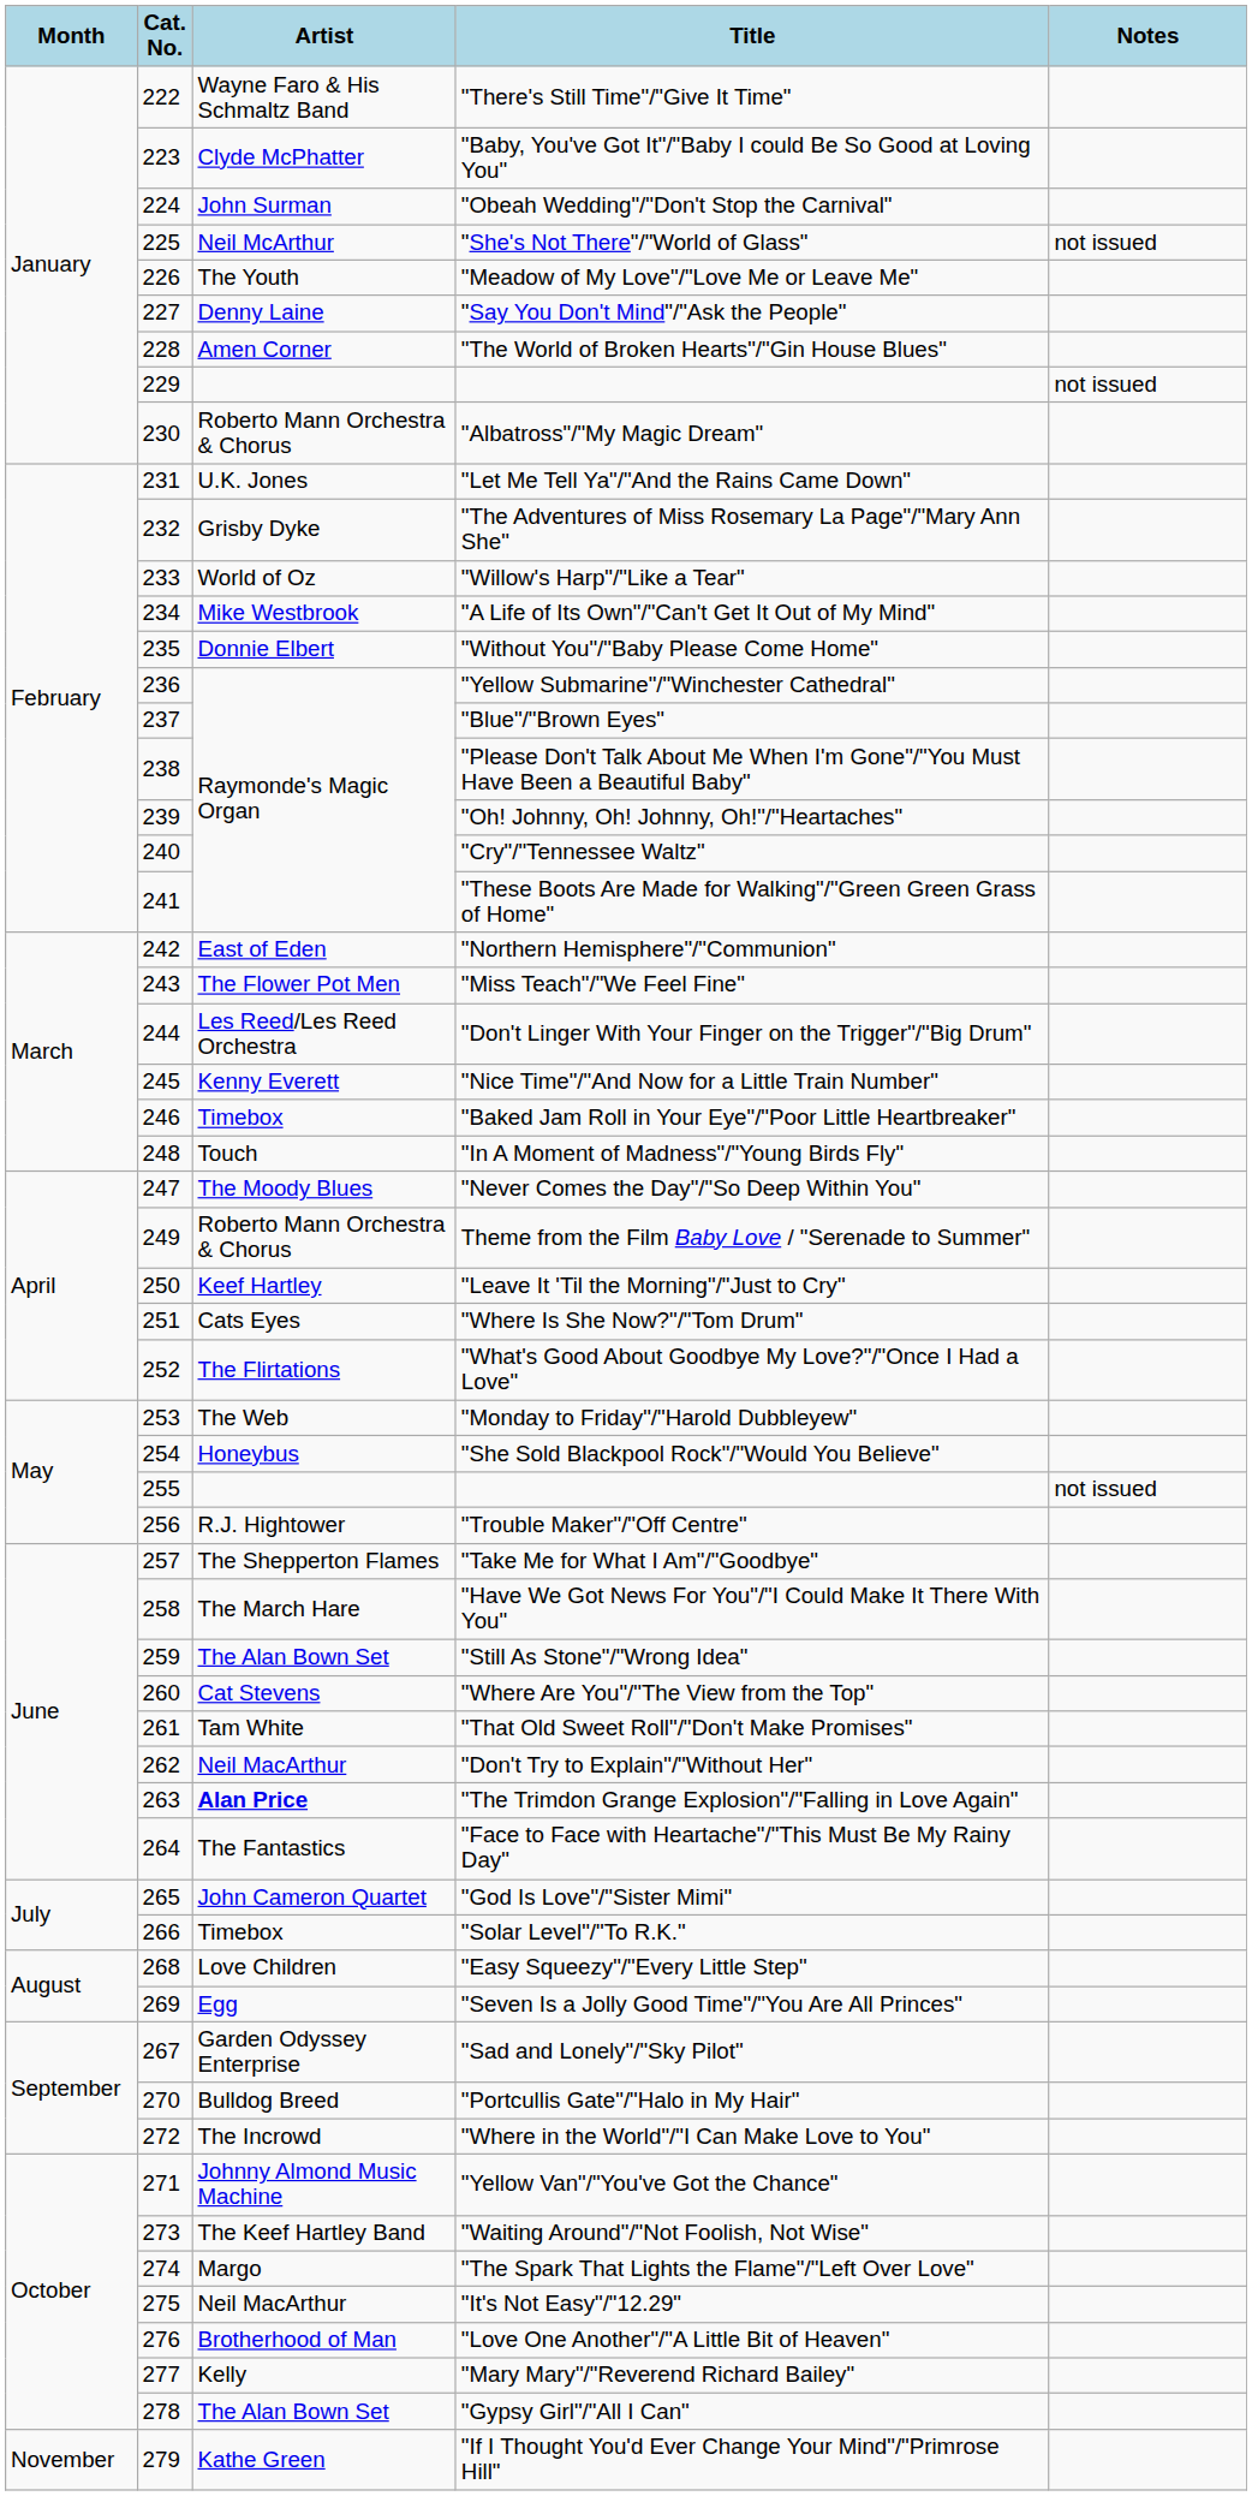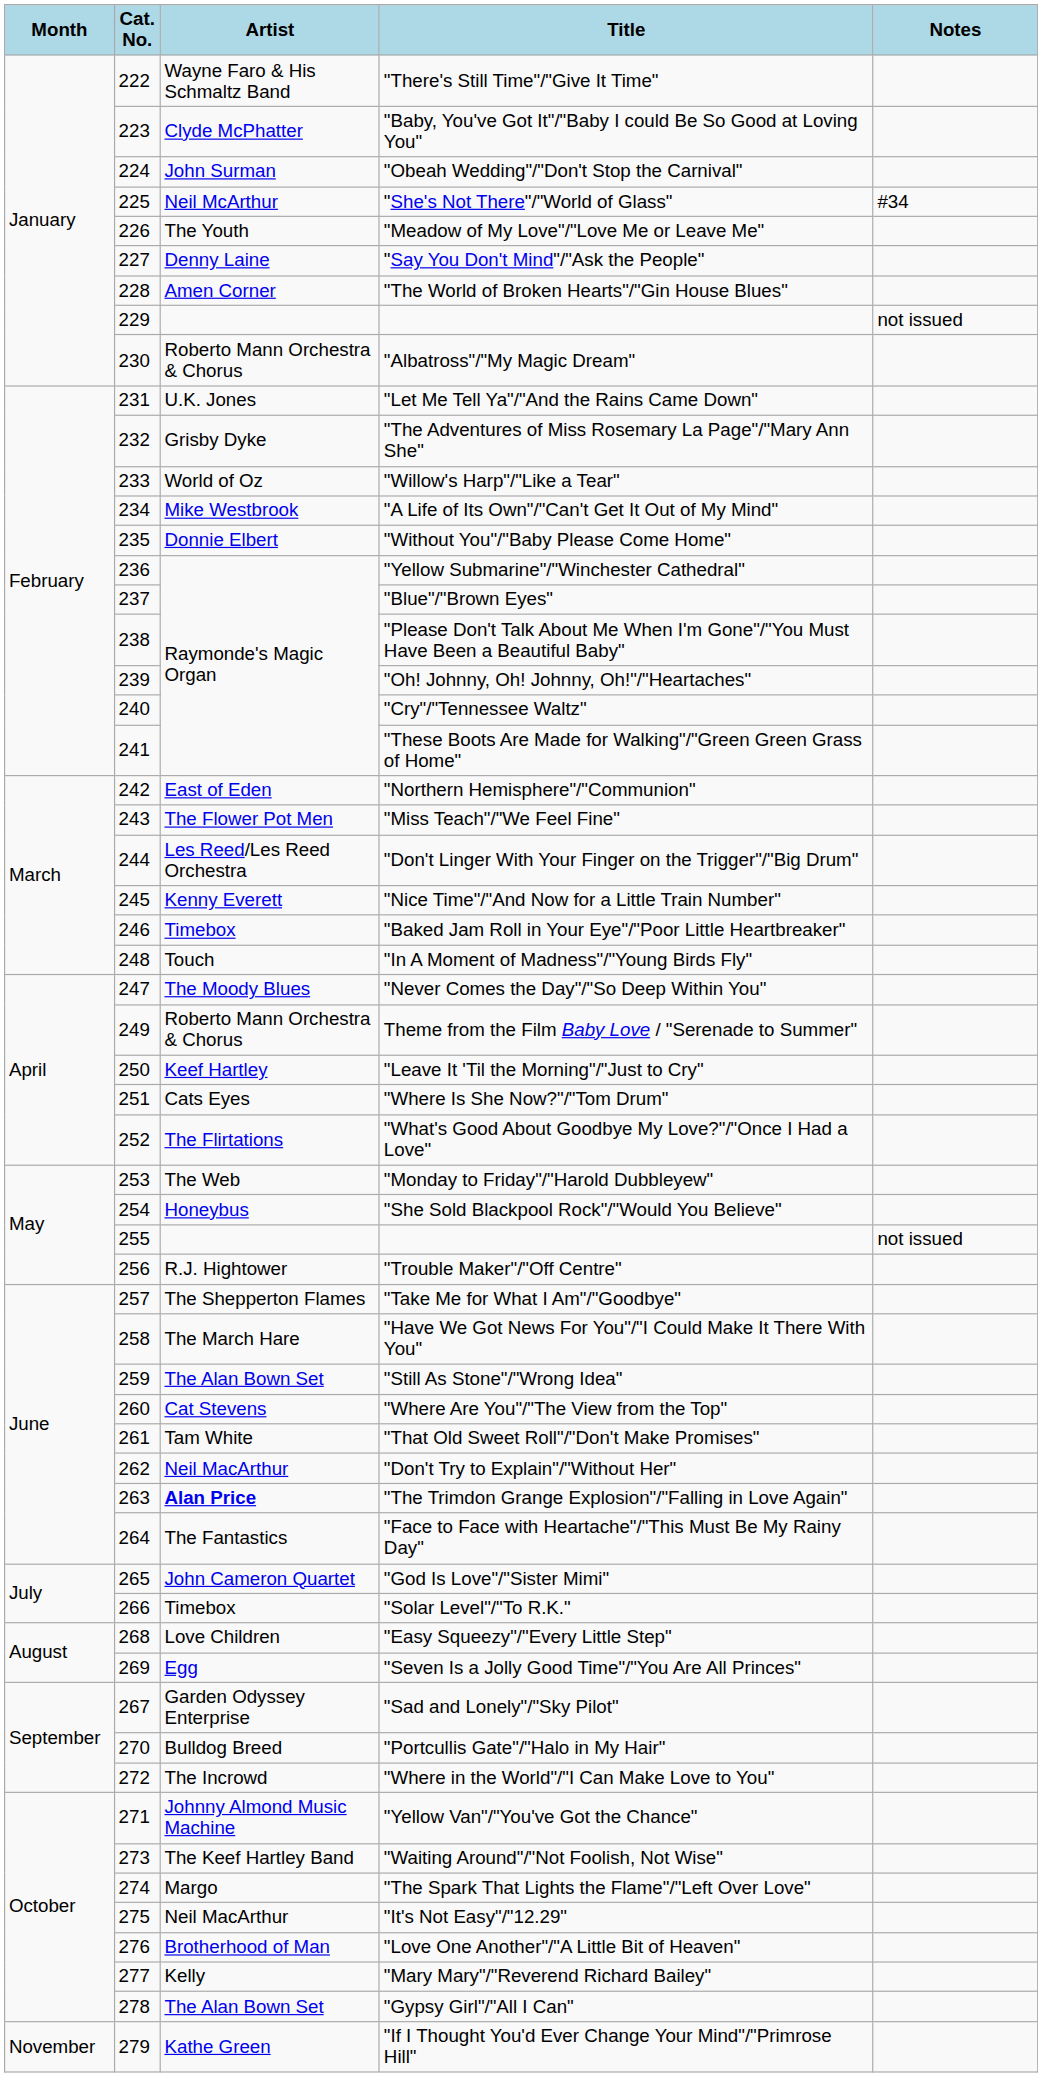"She's Not There"/"World of Glass" | Notes: not issued -> #34
